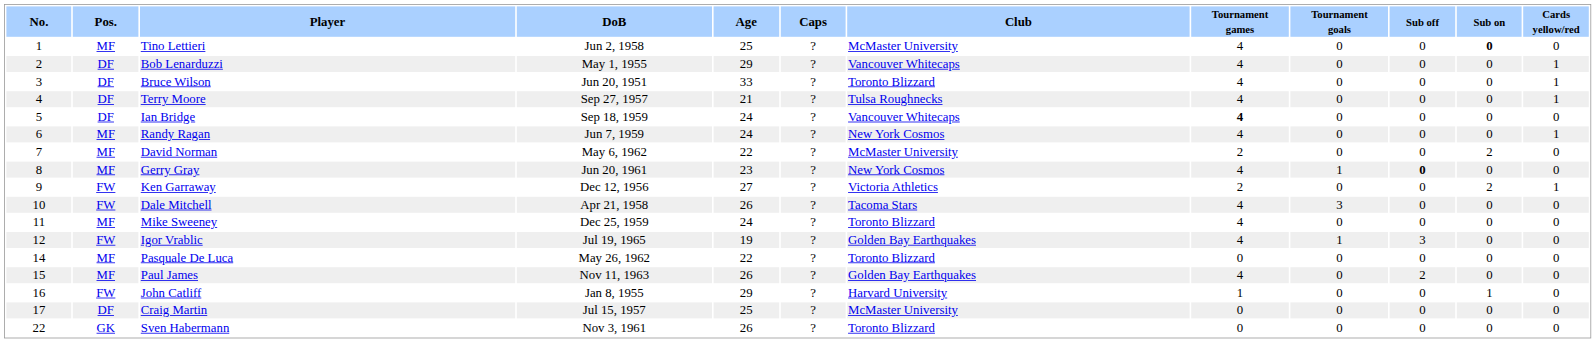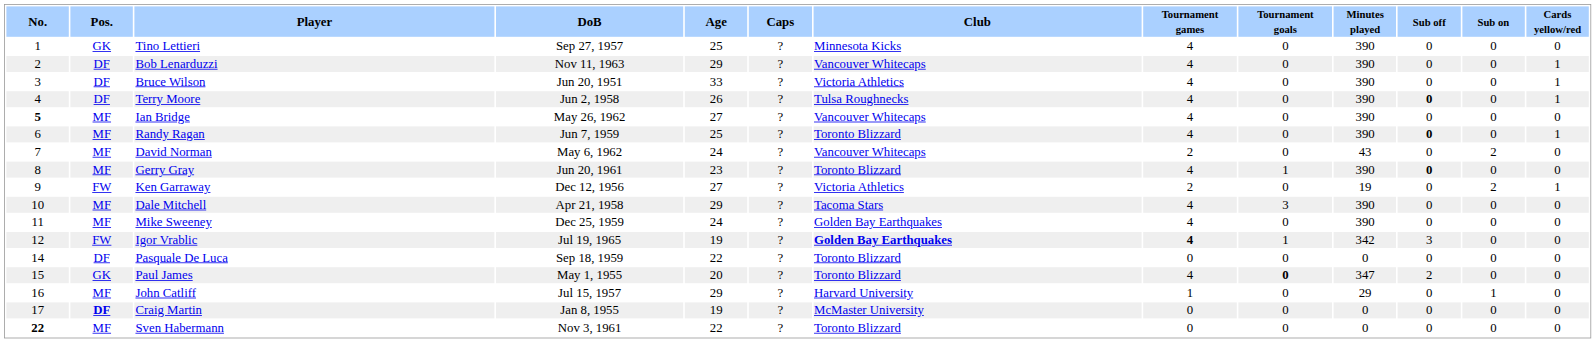+ column: Minutes played | 390 | 390 | 390 | 390 | 390 | 390 | 43 | 390 | 19 | 390 | 390 | 342 | 0 | 347 | 29 | 0 | 0
Tino Lettieri | Pos.: MF -> GK
Tino Lettieri | DoB: Jun 2, 1958 -> Sep 27, 1957
Tino Lettieri | Club: McMaster University -> Minnesota Kicks
Tino Lettieri | Sub on: bold -> normal
Bob Lenarduzzi | DoB: May 1, 1955 -> Nov 11, 1963
Bruce Wilson | Club: Toronto Blizzard -> Victoria Athletics
Terry Moore | DoB: Sep 27, 1957 -> Jun 2, 1958
Terry Moore | Age: 21 -> 26
Terry Moore | Sub off: normal -> bold
Ian Bridge | No.: normal -> bold
Ian Bridge | Pos.: DF -> MF
Ian Bridge | DoB: Sep 18, 1959 -> May 26, 1962
Ian Bridge | Age: 24 -> 27
Ian Bridge | Tournament games: bold -> normal
Randy Ragan | Age: 24 -> 25
Randy Ragan | Club: New York Cosmos -> Toronto Blizzard
Randy Ragan | Sub off: normal -> bold
David Norman | Age: 22 -> 24
David Norman | Club: McMaster University -> Vancouver Whitecaps
Gerry Gray | Club: New York Cosmos -> Toronto Blizzard
Dale Mitchell | Pos.: FW -> MF
Dale Mitchell | Age: 26 -> 29
Mike Sweeney | Club: Toronto Blizzard -> Golden Bay Earthquakes
Igor Vrablic | Club: normal -> bold
Igor Vrablic | Tournament games: normal -> bold
Pasquale De Luca | Pos.: MF -> DF
Pasquale De Luca | DoB: May 26, 1962 -> Sep 18, 1959
Paul James | Pos.: MF -> GK
Paul James | DoB: Nov 11, 1963 -> May 1, 1955
Paul James | Age: 26 -> 20
Paul James | Club: Golden Bay Earthquakes -> Toronto Blizzard
Paul James | Tournament goals: normal -> bold
John Catliff | Pos.: FW -> MF
John Catliff | DoB: Jan 8, 1955 -> Jul 15, 1957
Craig Martin | Pos.: normal -> bold
Craig Martin | DoB: Jul 15, 1957 -> Jan 8, 1955
Craig Martin | Age: 25 -> 19
Sven Habermann | No.: normal -> bold
Sven Habermann | Pos.: GK -> MF
Sven Habermann | Age: 26 -> 22
